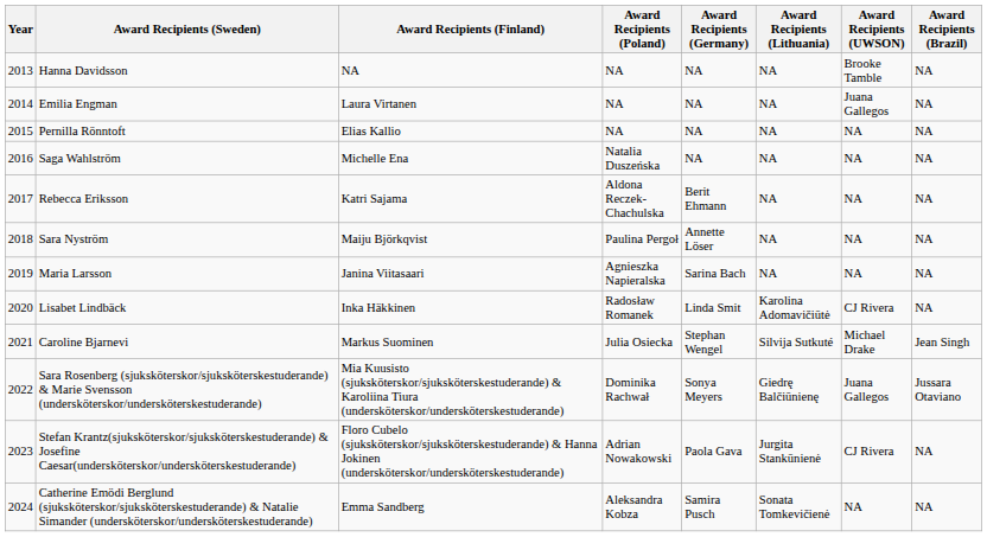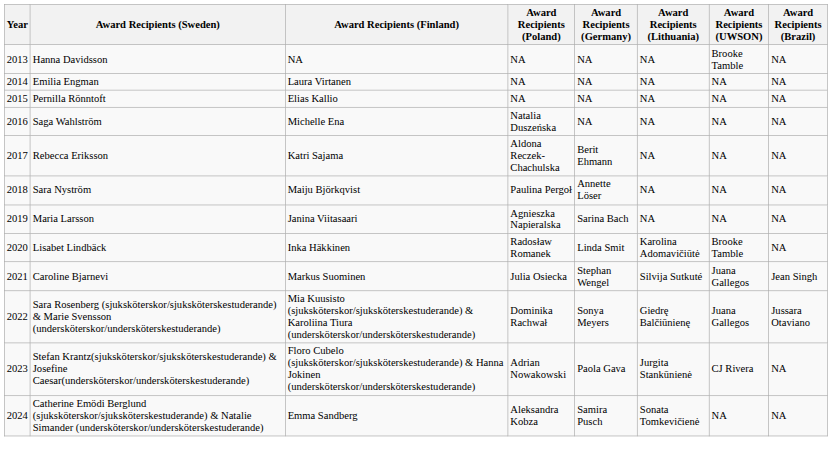Emilia Engman | Award Recipients (UWSON): Juana Gallegos -> NA
Lisabet Lindbäck | Award Recipients (UWSON): CJ Rivera -> Brooke Tamble
Caroline Bjarnevi | Award Recipients (UWSON): Michael Drake -> Juana Gallegos
